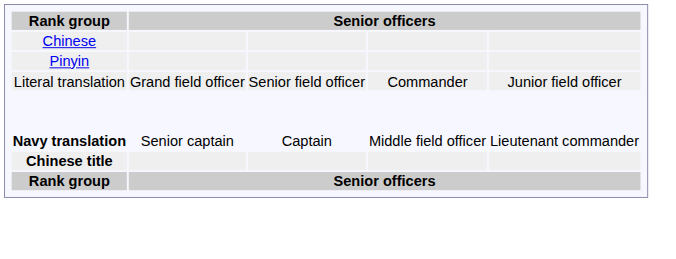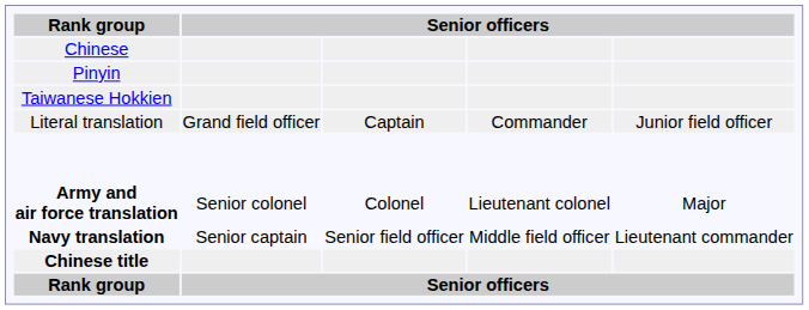+ row: Taiwanese Hokkien
Literal translation | column 3: Senior field officer -> Captain
+ row: Army and air force translation | Senior colonel | Colonel | Lieutenant colonel | Major
Navy translation | column 3: Captain -> Senior field officer
